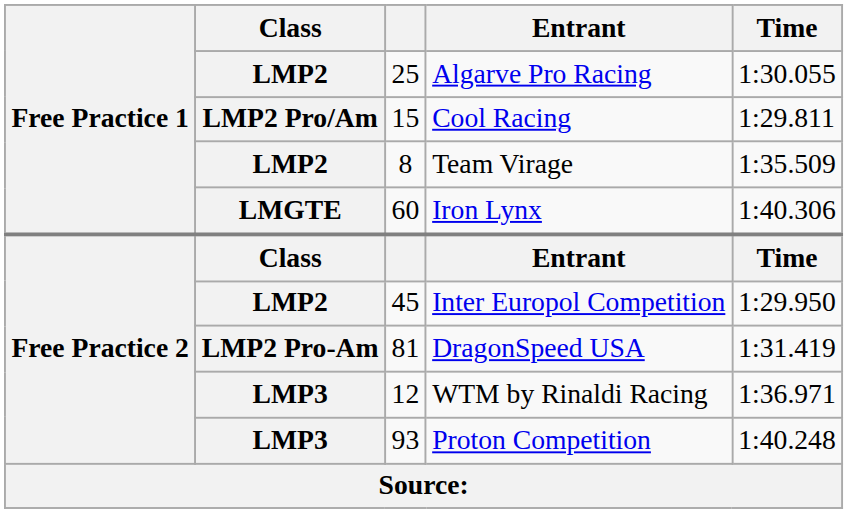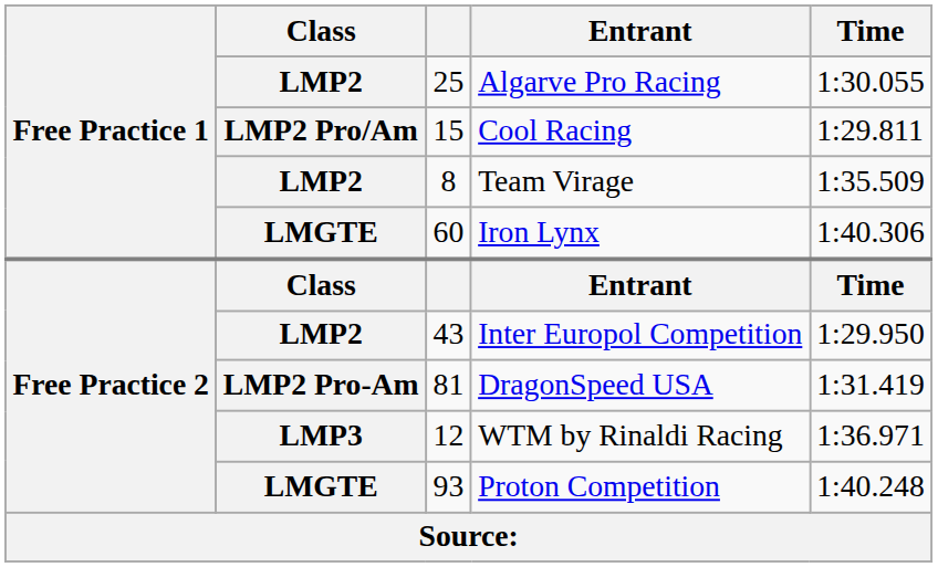Inter Europol Competition | column 3: 45 -> 43
Proton Competition | Class: LMP3 -> LMGTE
